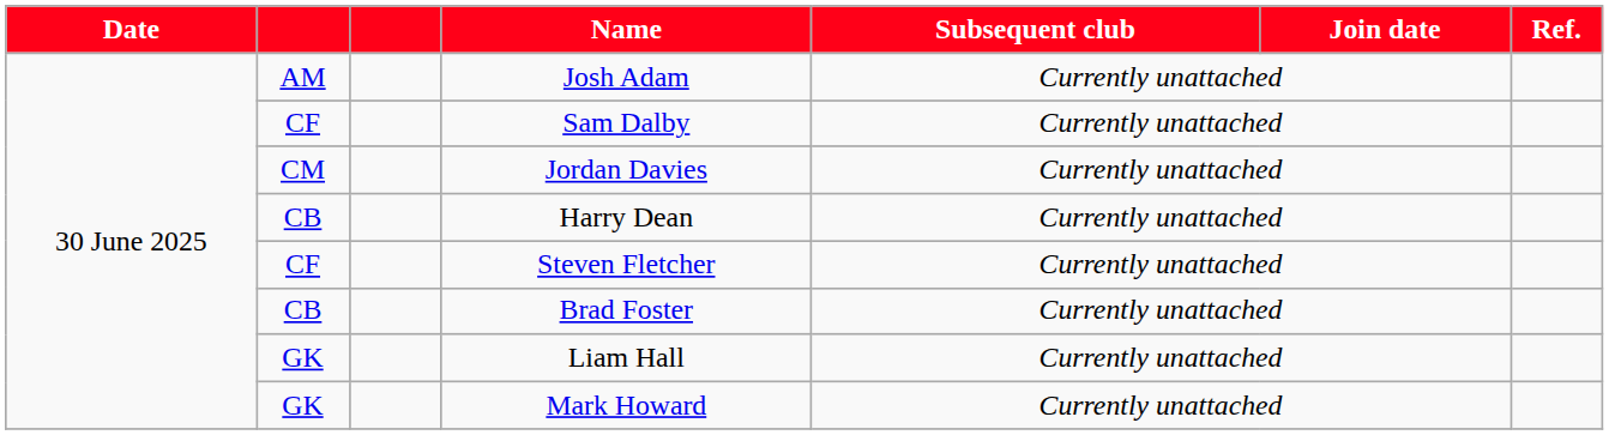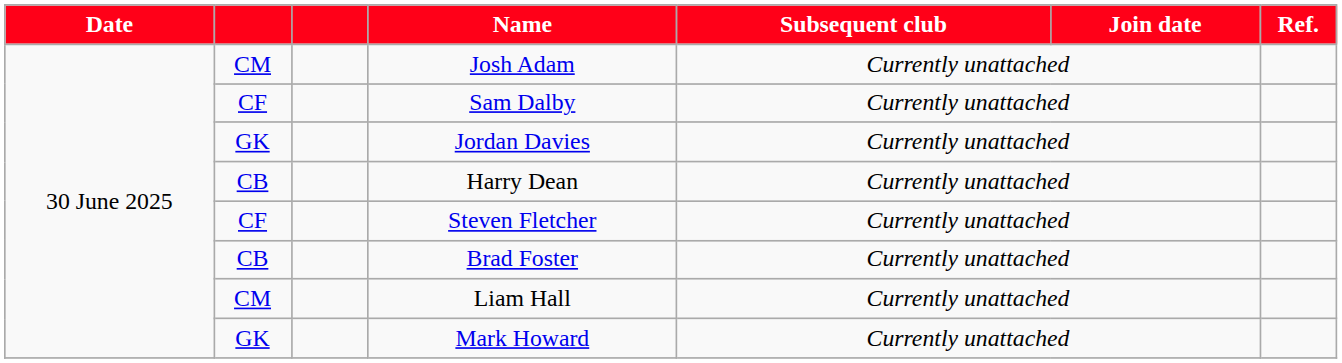Josh Adam | column 2: AM -> CM
Jordan Davies | column 2: CM -> GK
Liam Hall | column 2: GK -> CM
